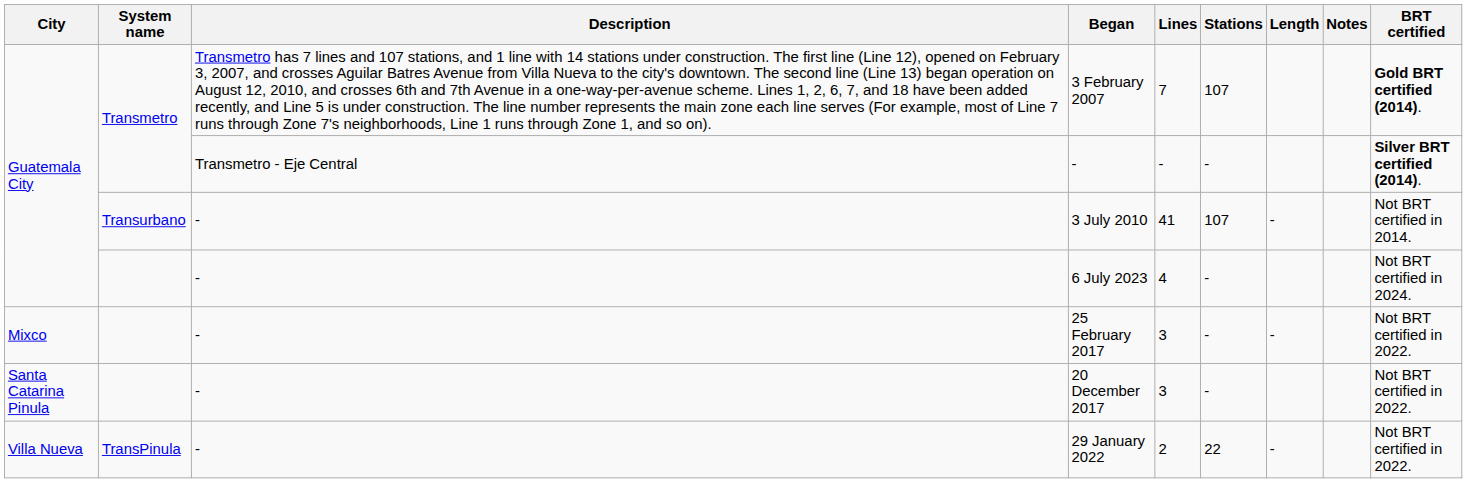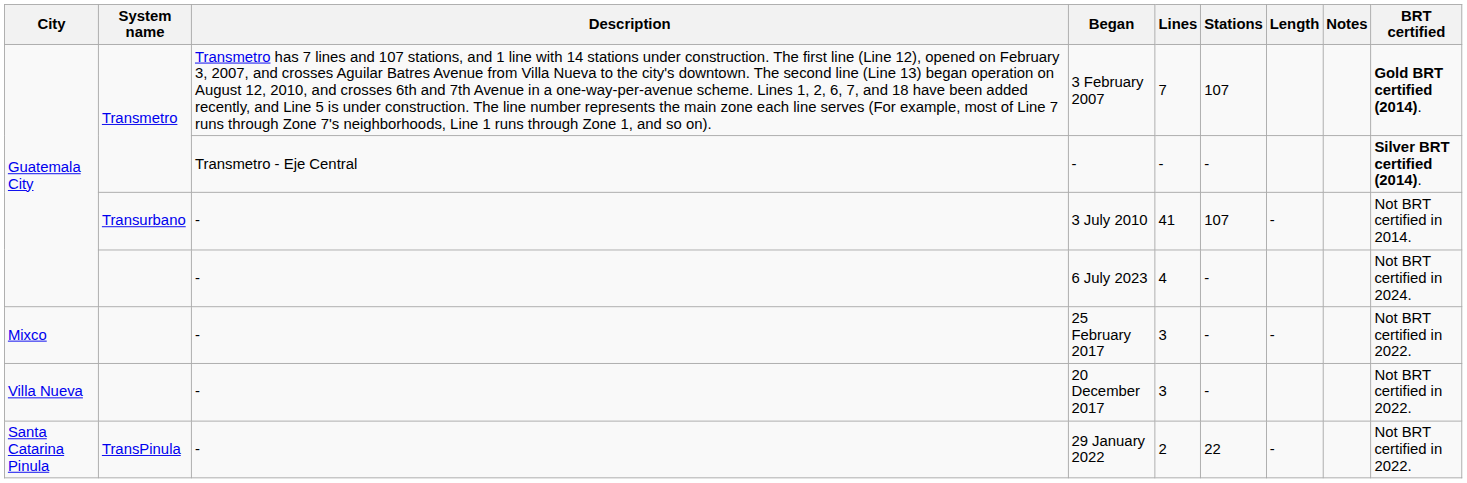20 December 2017 | City: Santa Catarina Pinula -> Villa Nueva
29 January 2022 | City: Villa Nueva -> Santa Catarina Pinula
